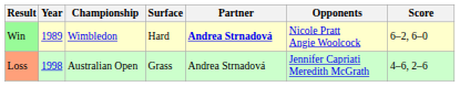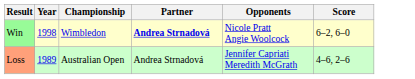- column: Surface | Hard | Grass
Win | Year: 1989 -> 1998
Loss | Year: 1998 -> 1989
